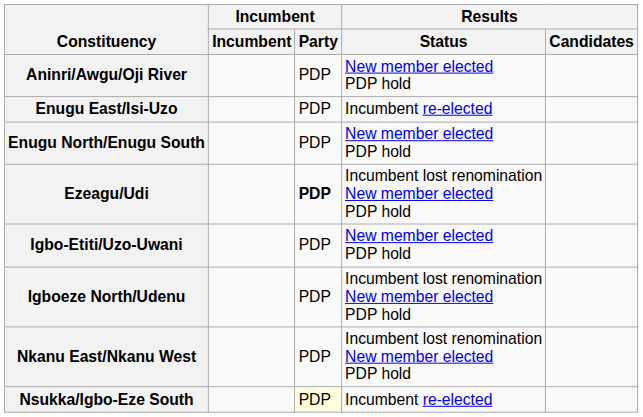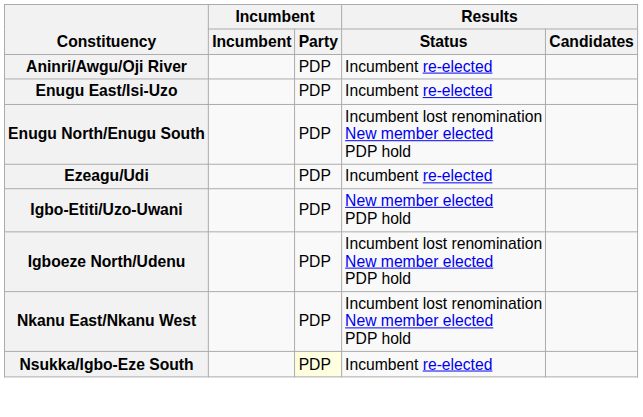Aninri/Awgu/Oji River | Results / Status: New member elected PDP hold -> Incumbent re-elected
Enugu North/Enugu South | Results / Status: New member elected PDP hold -> Incumbent lost renomination New member elected PDP hold
Ezeagu/Udi | Incumbent / Party: bold -> normal
Ezeagu/Udi | Results / Status: Incumbent lost renomination New member elected PDP hold -> Incumbent re-elected
